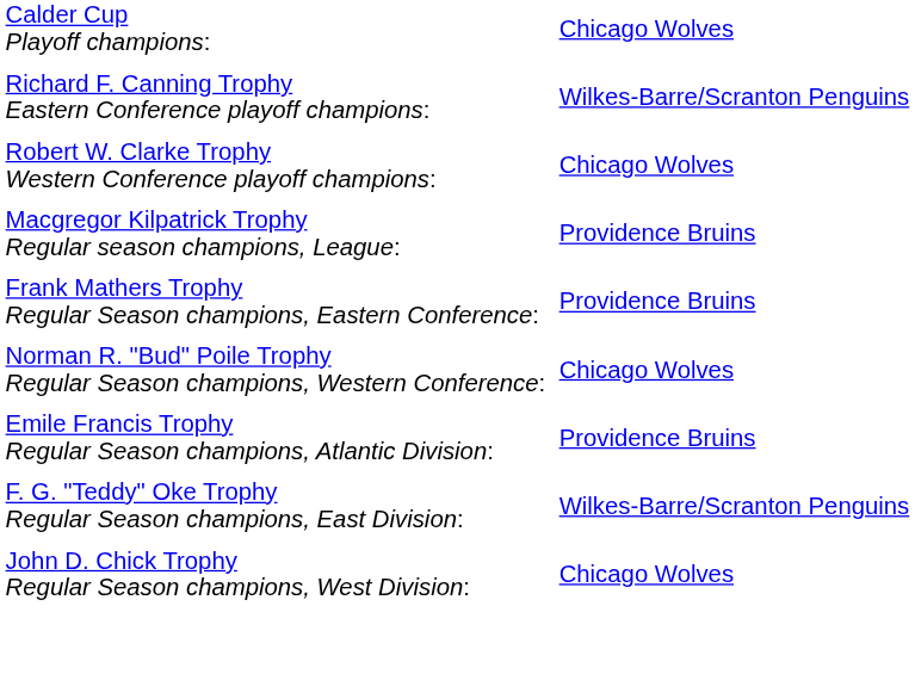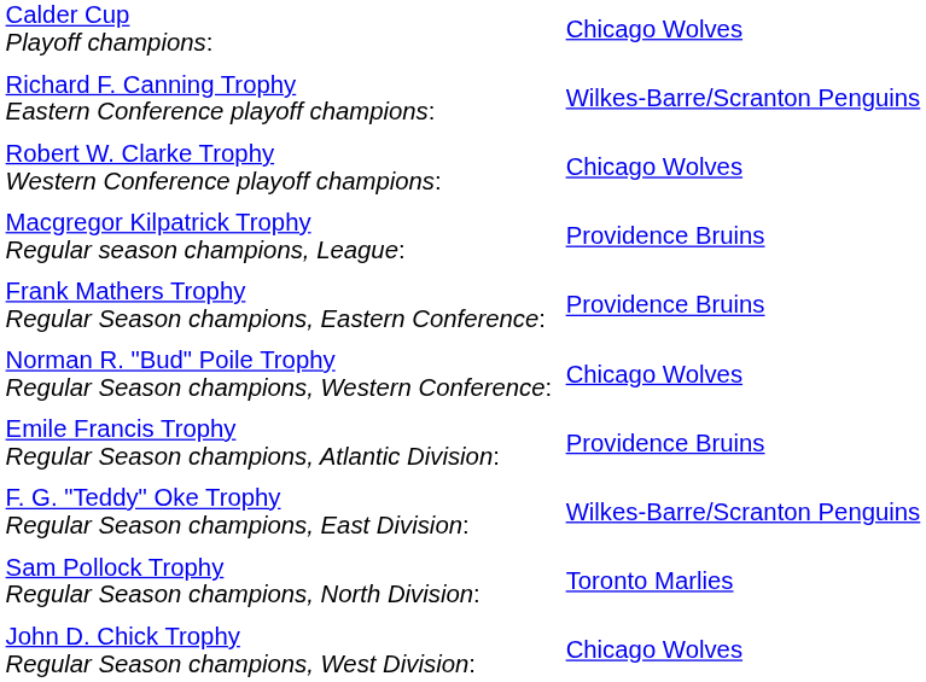+ row: Sam Pollock Trophy Regular Season champions, North Division: | Toronto Marlies
